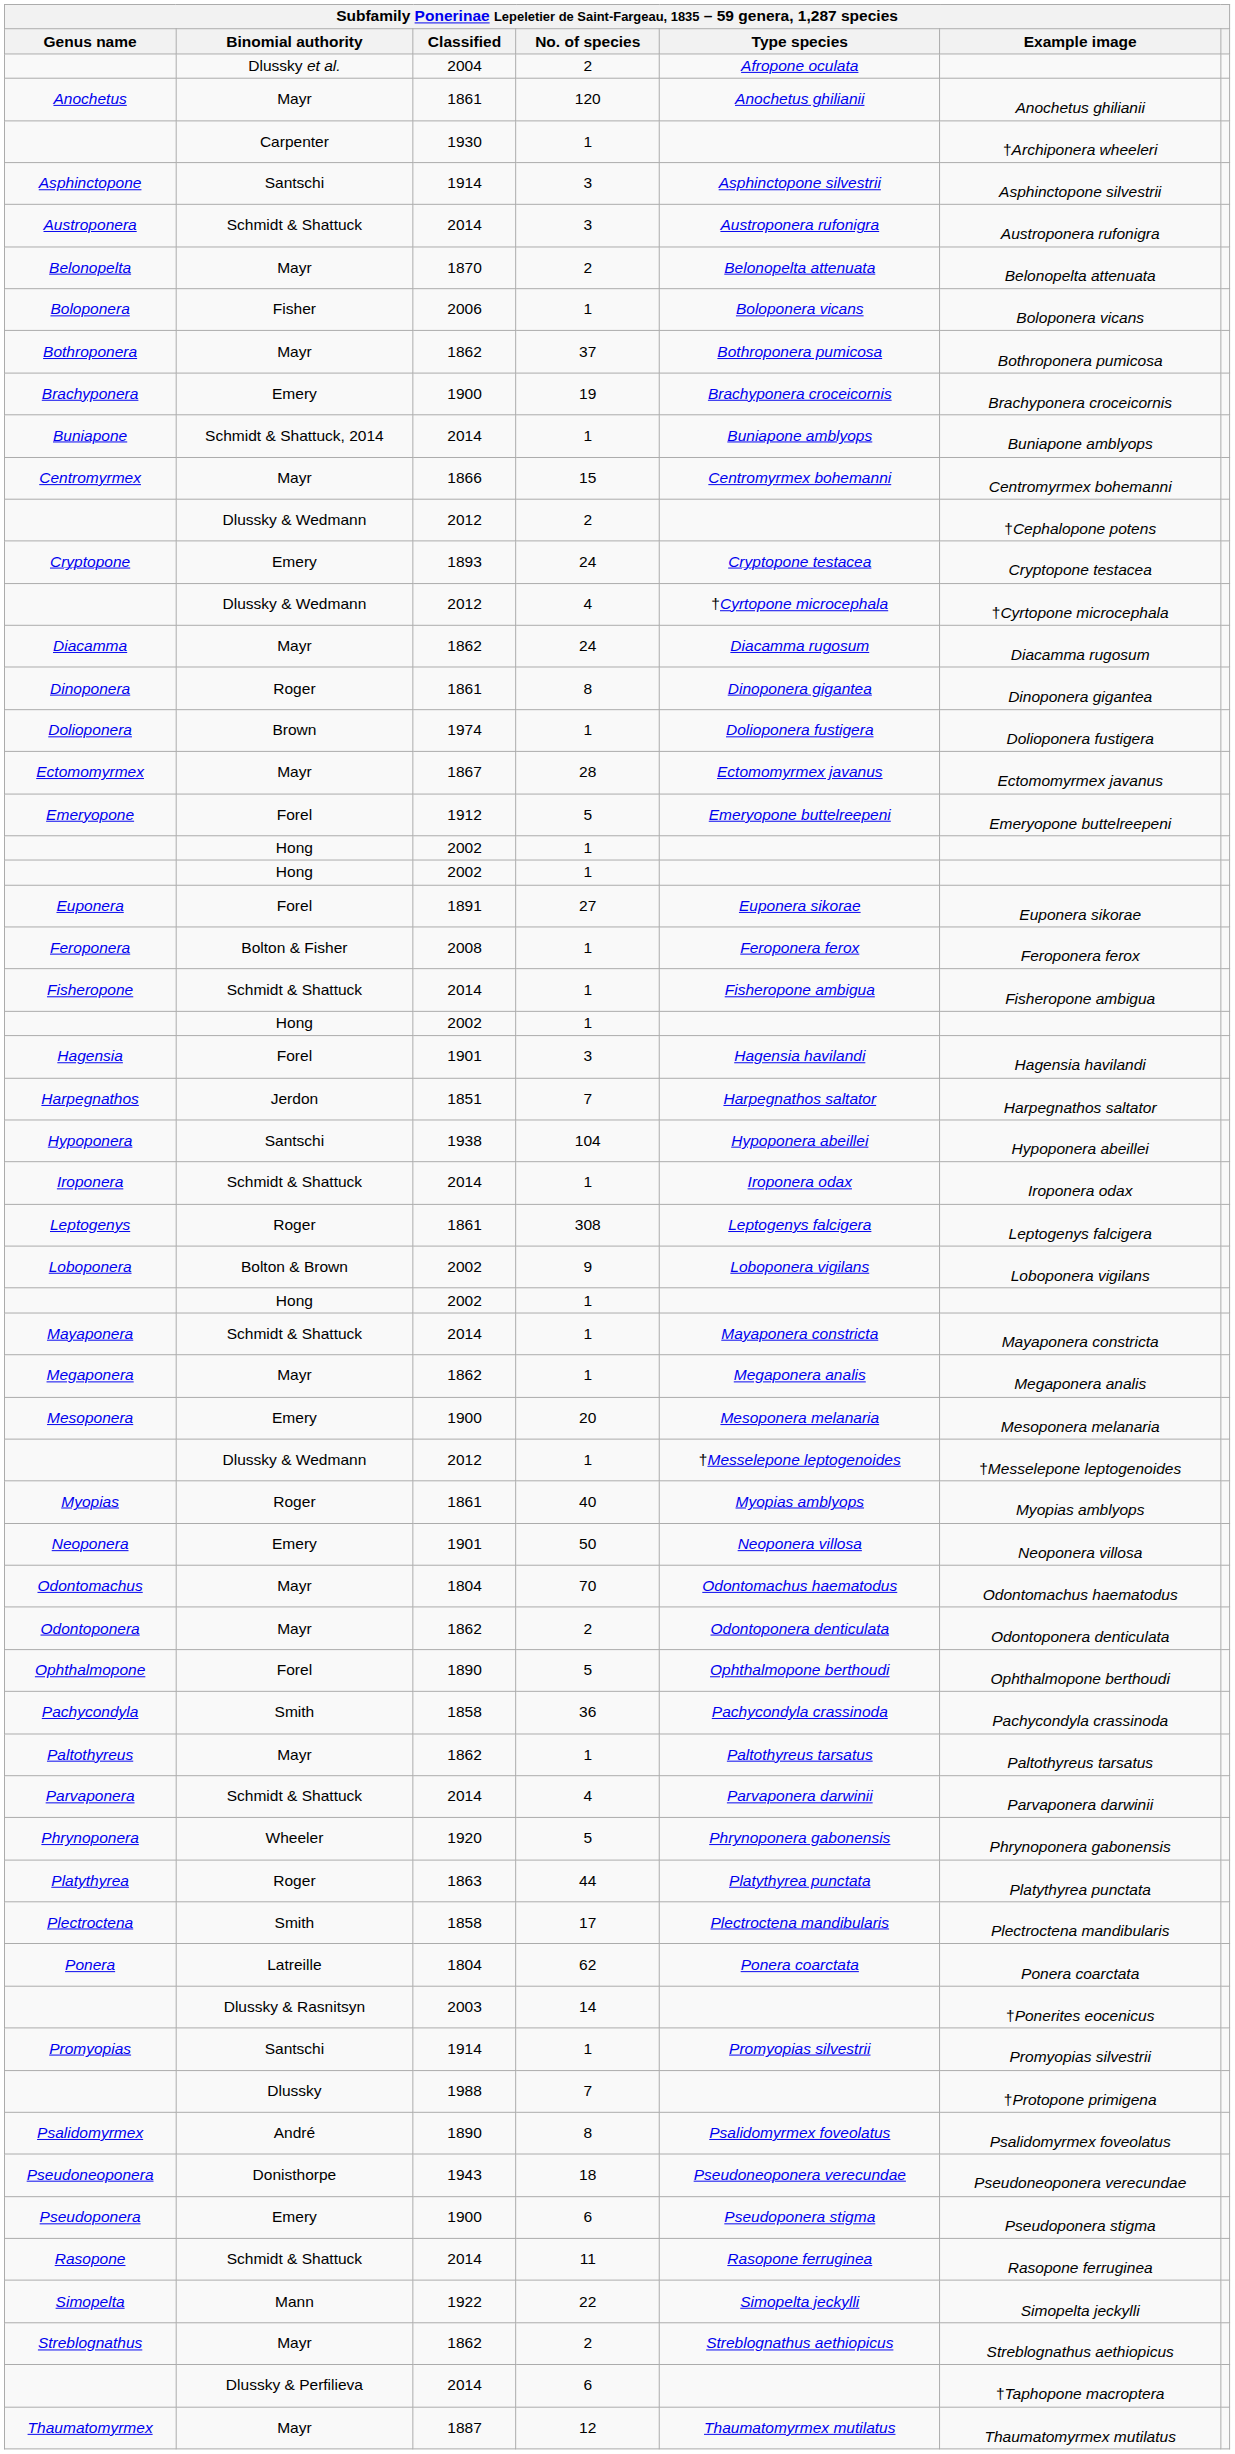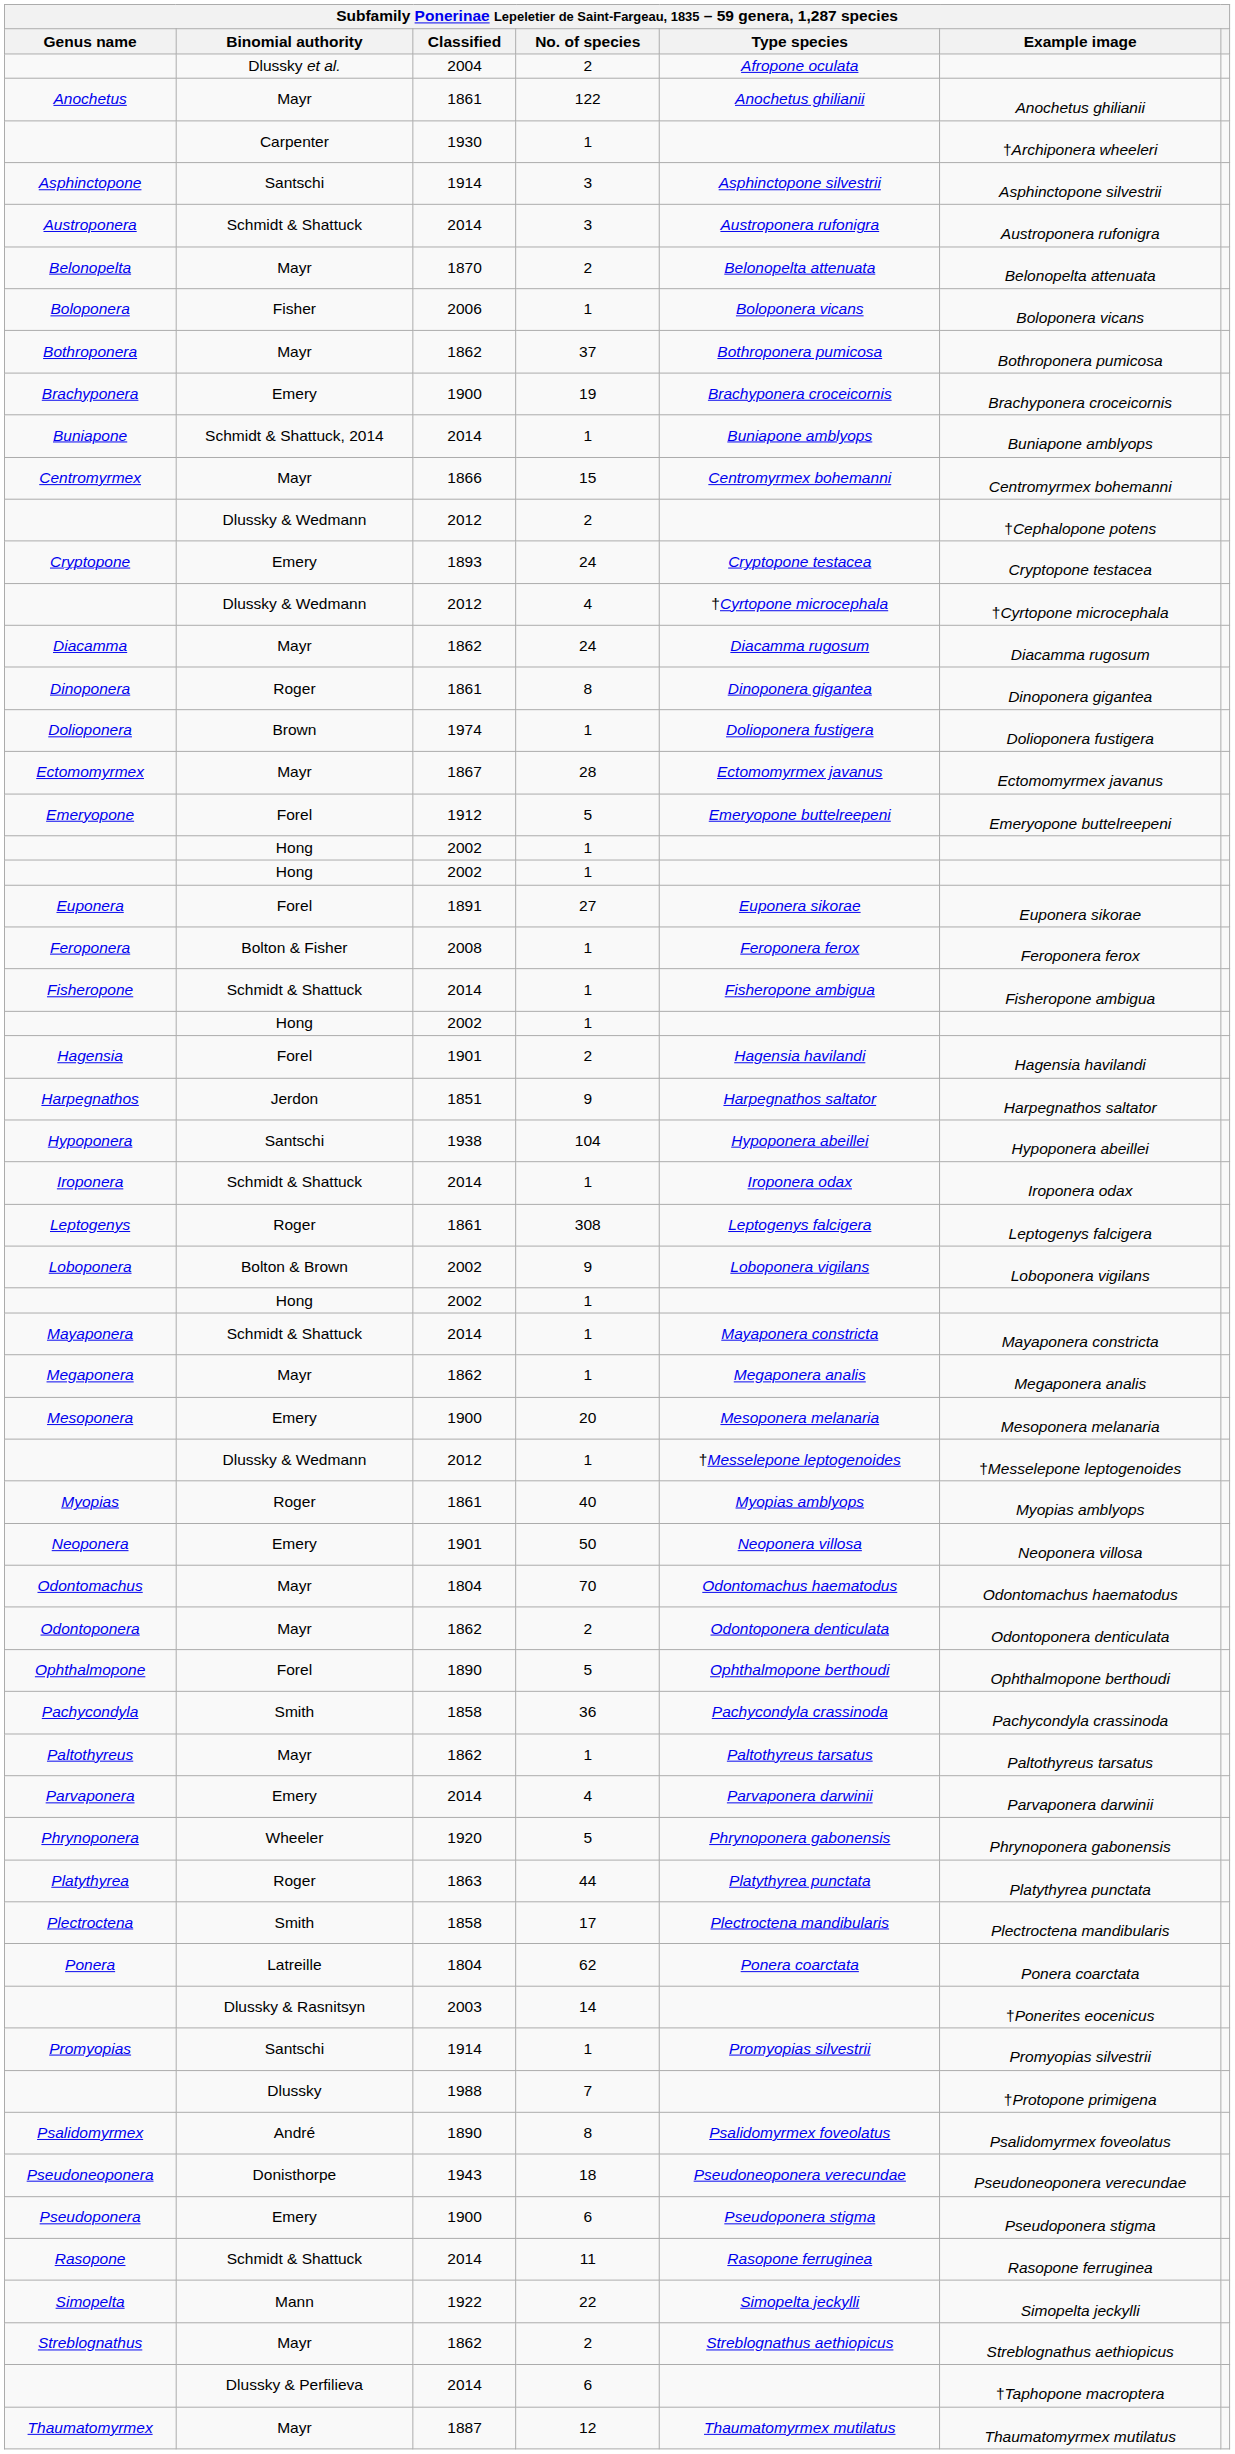Anochetus | No. of species: 120 -> 122
Hagensia | No. of species: 3 -> 2
Harpegnathos | No. of species: 7 -> 9
Parvaponera | Binomial authority: Schmidt & Shattuck -> Emery
